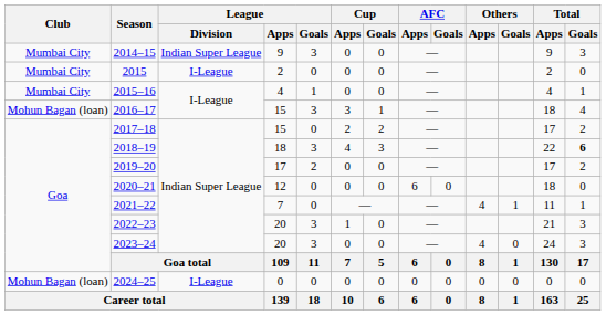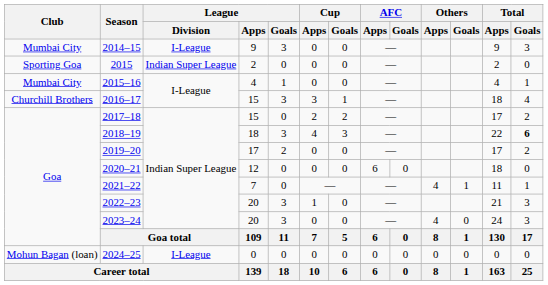2014–15 | League / Division: Indian Super League -> I-League
2015 | Club: Mumbai City -> Sporting Goa
2015 | League / Division: I-League -> Indian Super League
2016–17 | Club: Mohun Bagan (loan) -> Churchill Brothers
